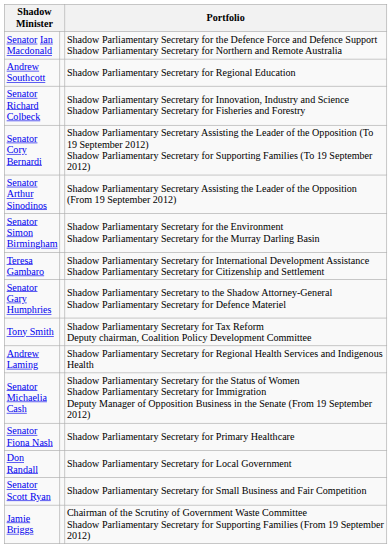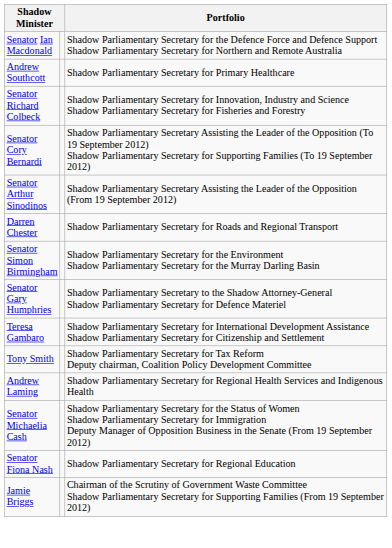Andrew Southcott | Portfolio: Shadow Parliamentary Secretary for Regional Education -> Shadow Parliamentary Secretary for Primary Healthcare
+ row: Darren Chester | Shadow Parliamentary Secretary for Roads and Regional Transport
rows swapped: Teresa Gambaro <-> Senator Gary Humphries
Senator Fiona Nash | Portfolio: Shadow Parliamentary Secretary for Primary Healthcare -> Shadow Parliamentary Secretary for Regional Education
- row: Don Randall | Shadow Parliamentary Secretary for Local Government
- row: Senator Scott Ryan | Shadow Parliamentary Secretary for Small Business and Fair Competition
